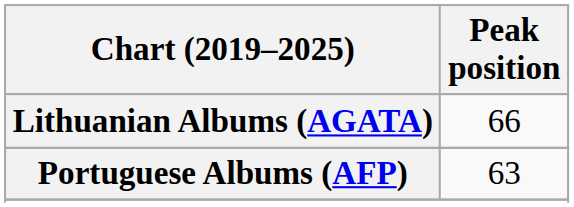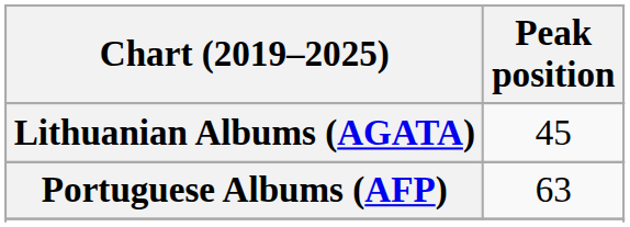Lithuanian Albums (AGATA) | Peak position: 66 -> 45
